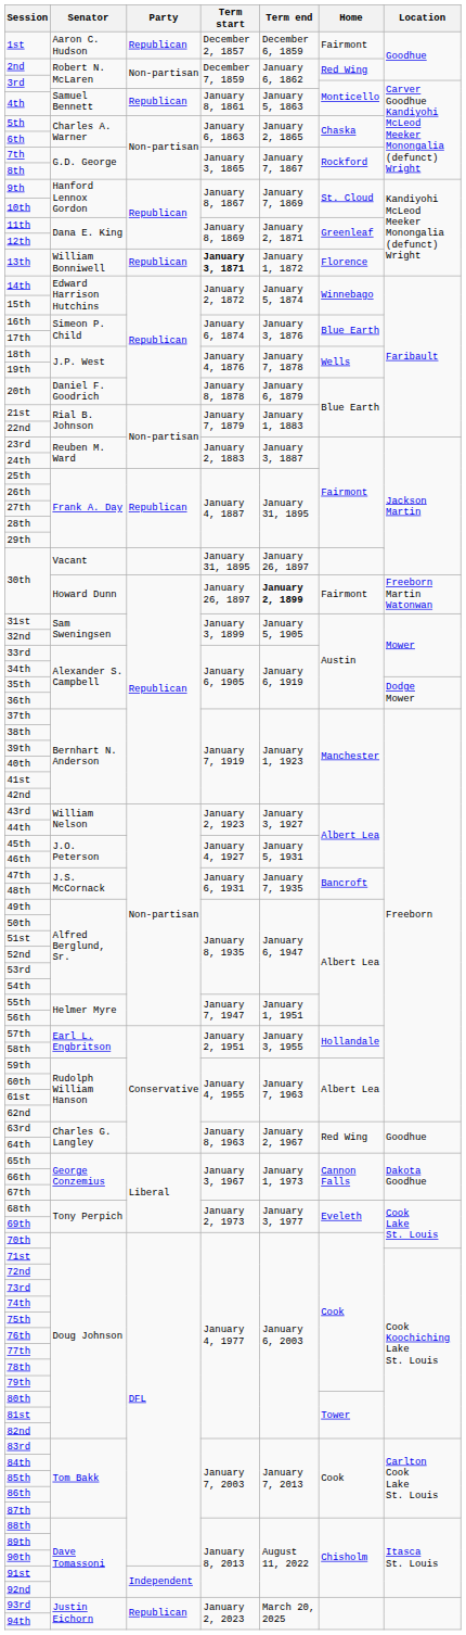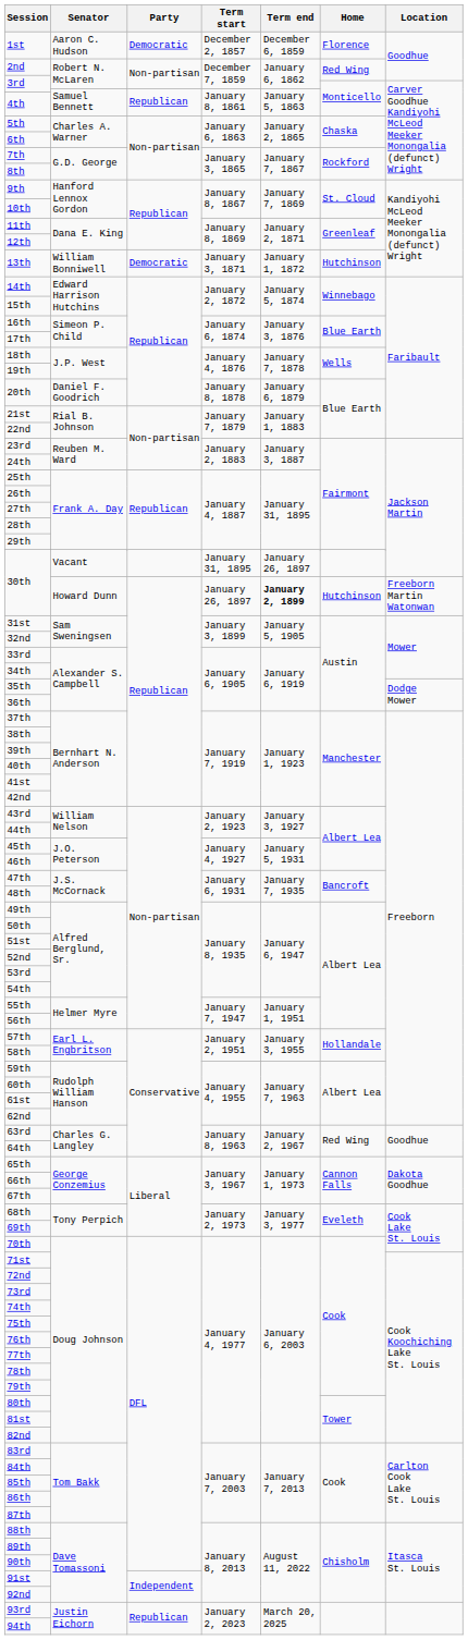1st | Party: Republican -> Democratic
1st | Home: Fairmont -> Florence
13th | Party: Republican -> Democratic
13th | Term start: bold -> normal
13th | Home: Florence -> Hutchinson
30th / Howard Dunn | Home: Fairmont -> Hutchinson
